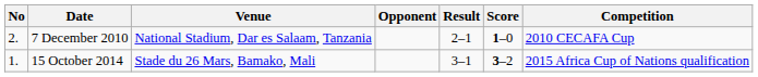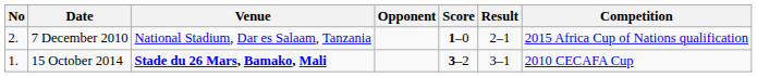columns swapped: Score <-> Result
7 December 2010 | Competition: 2010 CECAFA Cup -> 2015 Africa Cup of Nations qualification
15 October 2014 | Venue: normal -> bold
15 October 2014 | Competition: 2015 Africa Cup of Nations qualification -> 2010 CECAFA Cup
